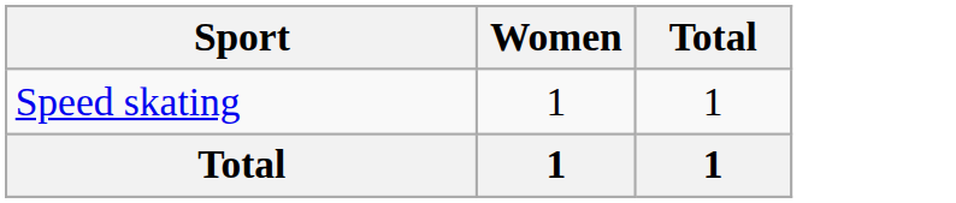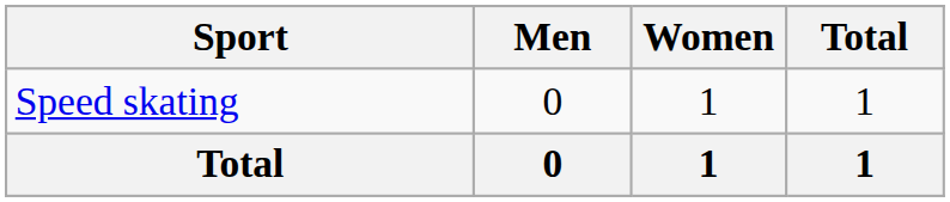+ column: Men | 0 | 0
